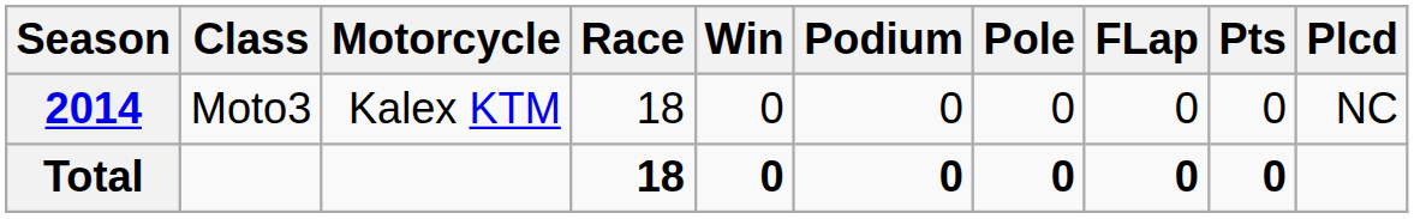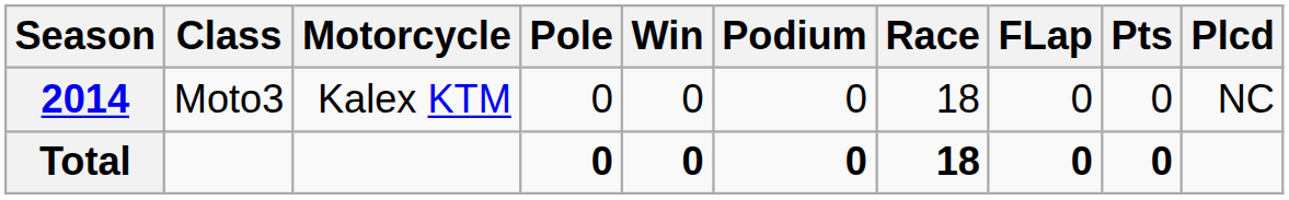columns swapped: Race <-> Pole
